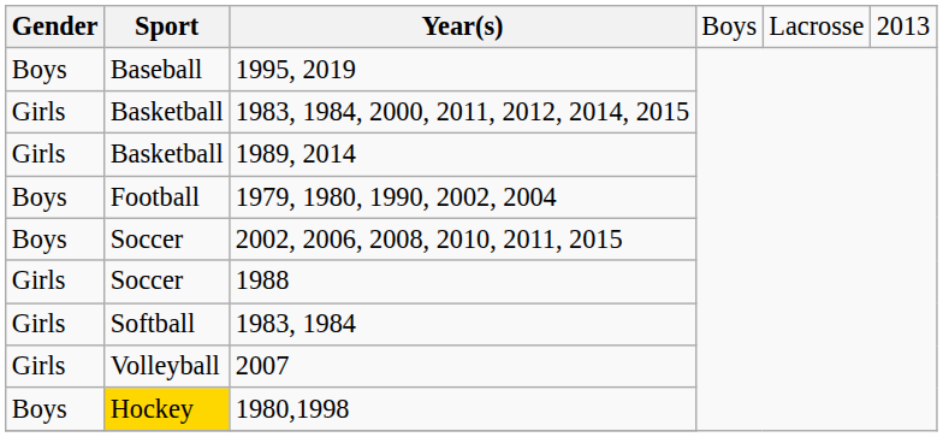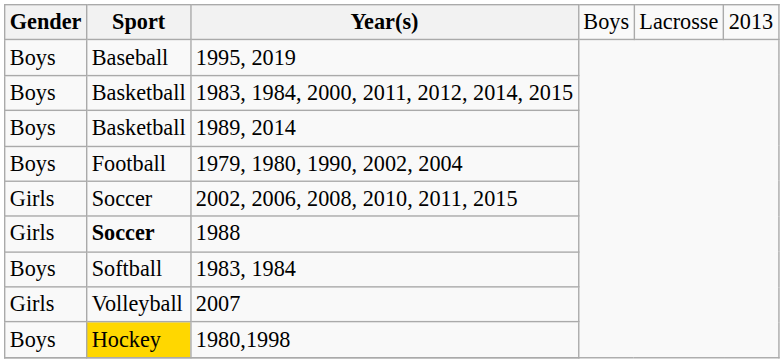1983, 1984, 2000, 2011, 2012, 2014, 2015 | column 1: Girls -> Boys
1989, 2014 | column 1: Girls -> Boys
2002, 2006, 2008, 2010, 2011, 2015 | column 1: Boys -> Girls
1988 | column 2: normal -> bold
1983, 1984 | column 1: Girls -> Boys
